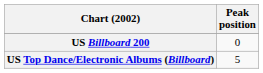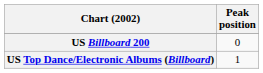US Top Dance/Electronic Albums (Billboard) | Peak position: 5 -> 1
